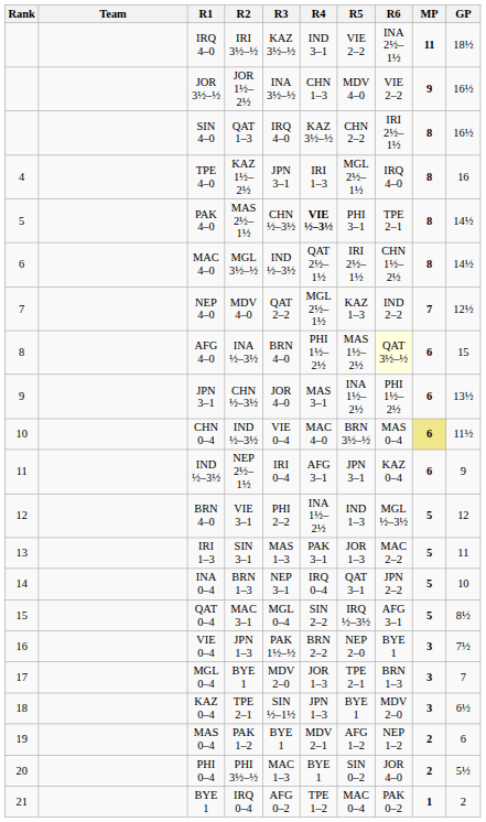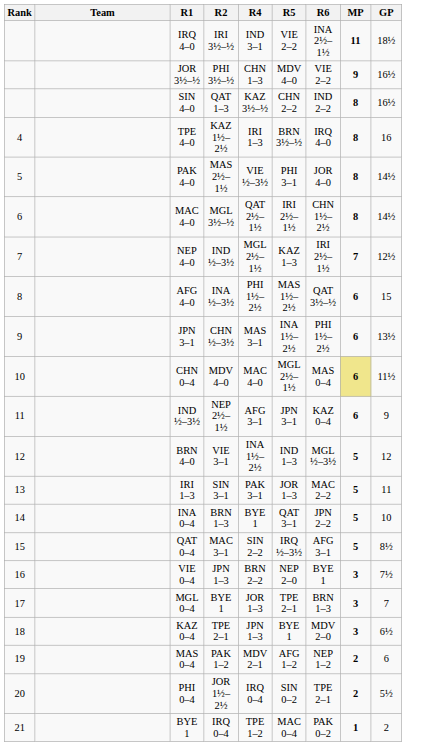- column: R3 | KAZ 3½–½ | INA 3½–½ | IRQ 4–0 | JPN 3–1 | CHN ½–3½ | IND ½–3½ | QAT 2–2 | BRN 4–0 | JOR 4–0 | VIE 0–4 | IRI 0–4 | PHI 2–2 | MAS 1–3 | NEP 3–1 | MGL 0–4 | PAK 1½–½ | MDV 2–0 | SIN ½–1½ | BYE 1 | MAC 1–3 | AFG 0–2
JOR 3½–½ | R2: JOR 1½–2½ -> PHI 3½–½
SIN 4–0 | R6: IRI 2½–1½ -> IND 2–2
TPE 4–0 | R5: MGL 2½–1½ -> BRN 3½–½
PAK 4–0 | R4: bold -> normal
PAK 4–0 | R6: TPE 2–1 -> JOR 4–0
NEP 4–0 | R2: MDV 4–0 -> IND ½–3½
NEP 4–0 | R6: IND 2–2 -> IRI 2½–1½
AFG 4–0 | R6: lightyellow background -> no background
CHN 0–4 | R2: IND ½–3½ -> MDV 4–0
CHN 0–4 | R5: BRN 3½–½ -> MGL 2½–1½
INA 0–4 | R4: IRQ 0–4 -> BYE 1
PHI 0–4 | R2: PHI 3½–½ -> JOR 1½–2½
PHI 0–4 | R4: BYE 1 -> IRQ 0–4
PHI 0–4 | R6: JOR 4–0 -> TPE 2–1
